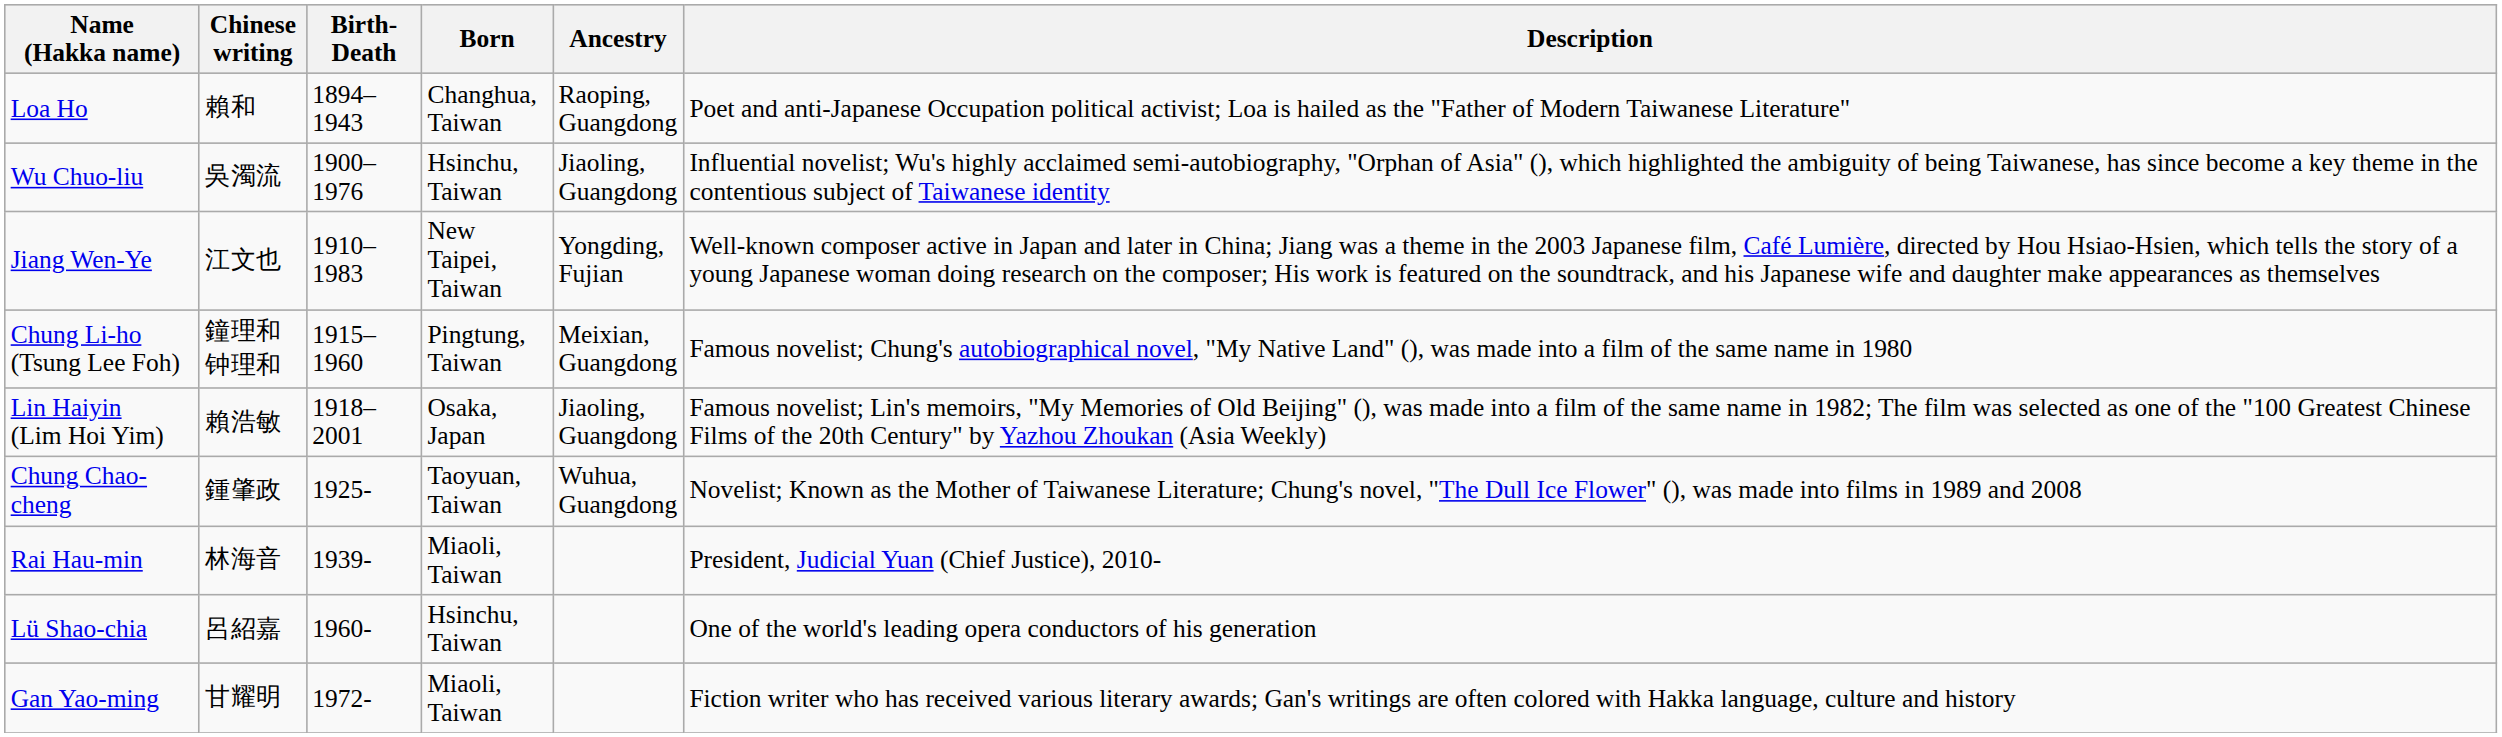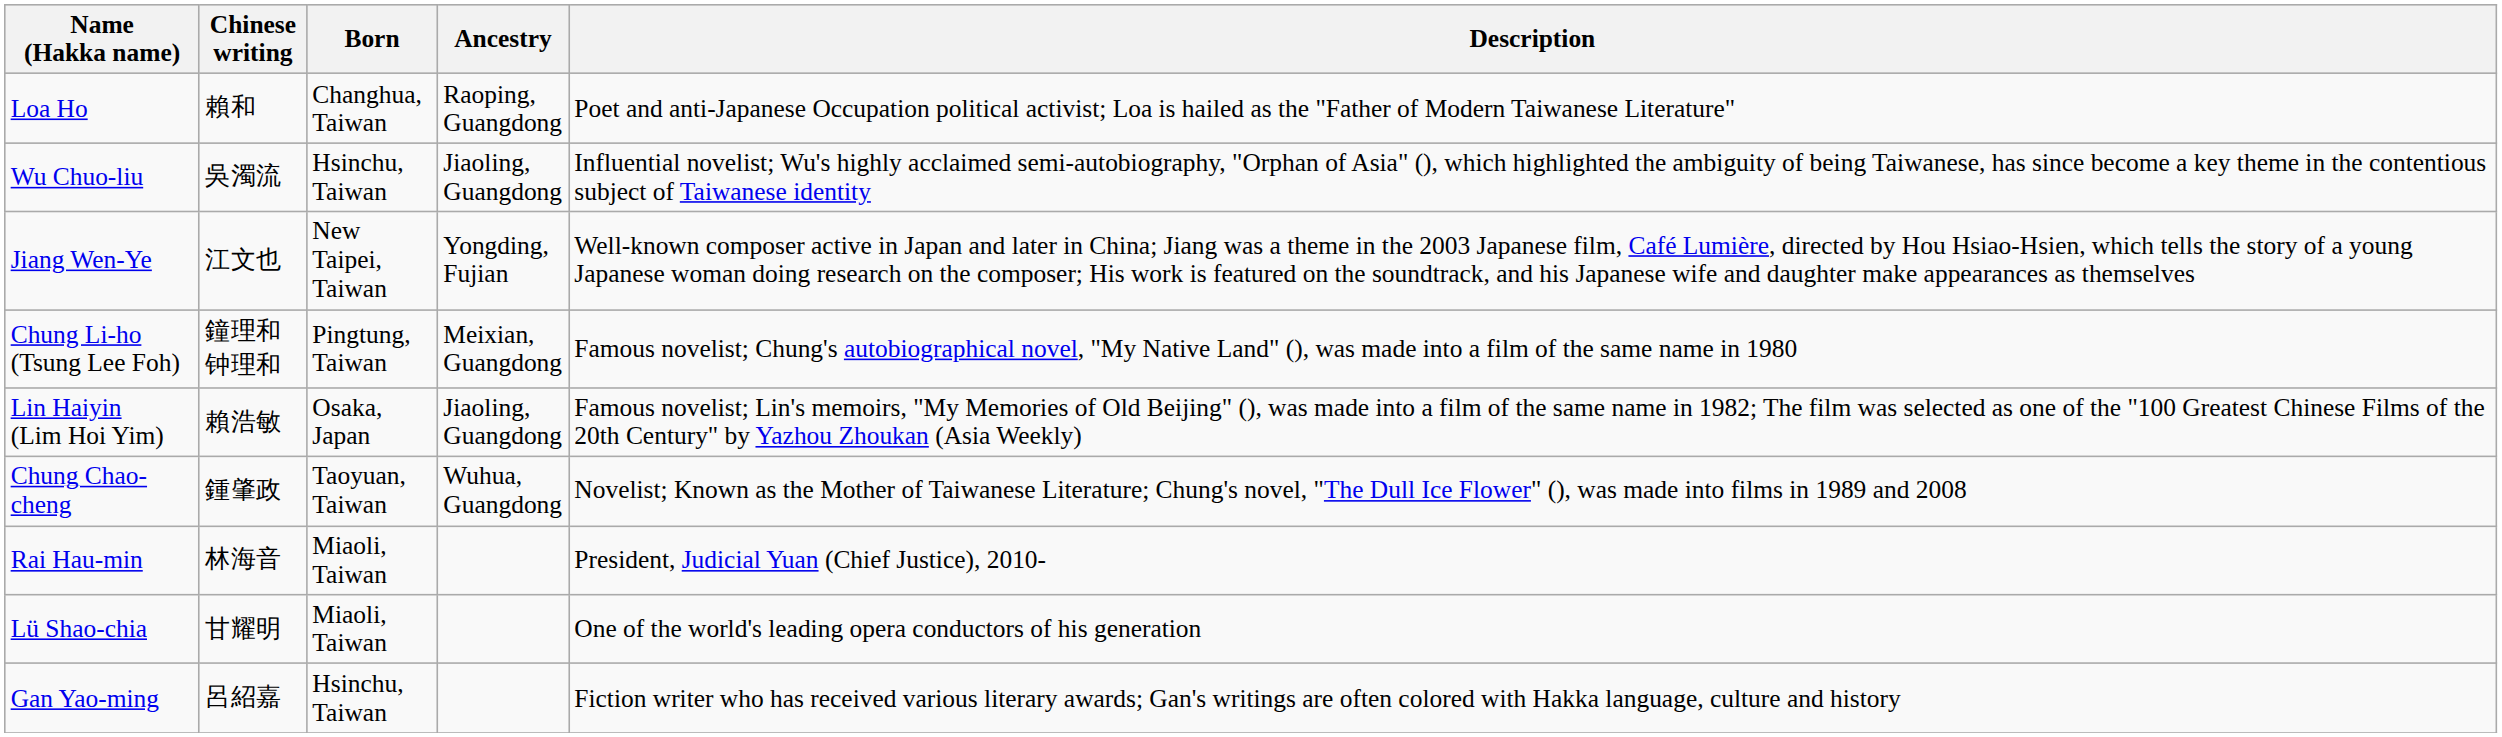- column: Birth-Death | 1894–1943 | 1900–1976 | 1910–1983 | 1915–1960 | 1918–2001 | 1925- | 1939- | 1960- | 1972-
Lü Shao-chia | Chinese writing: 呂紹嘉 -> 甘耀明
Lü Shao-chia | Born: Hsinchu, Taiwan -> Miaoli, Taiwan
Gan Yao-ming | Chinese writing: 甘耀明 -> 呂紹嘉
Gan Yao-ming | Born: Miaoli, Taiwan -> Hsinchu, Taiwan
